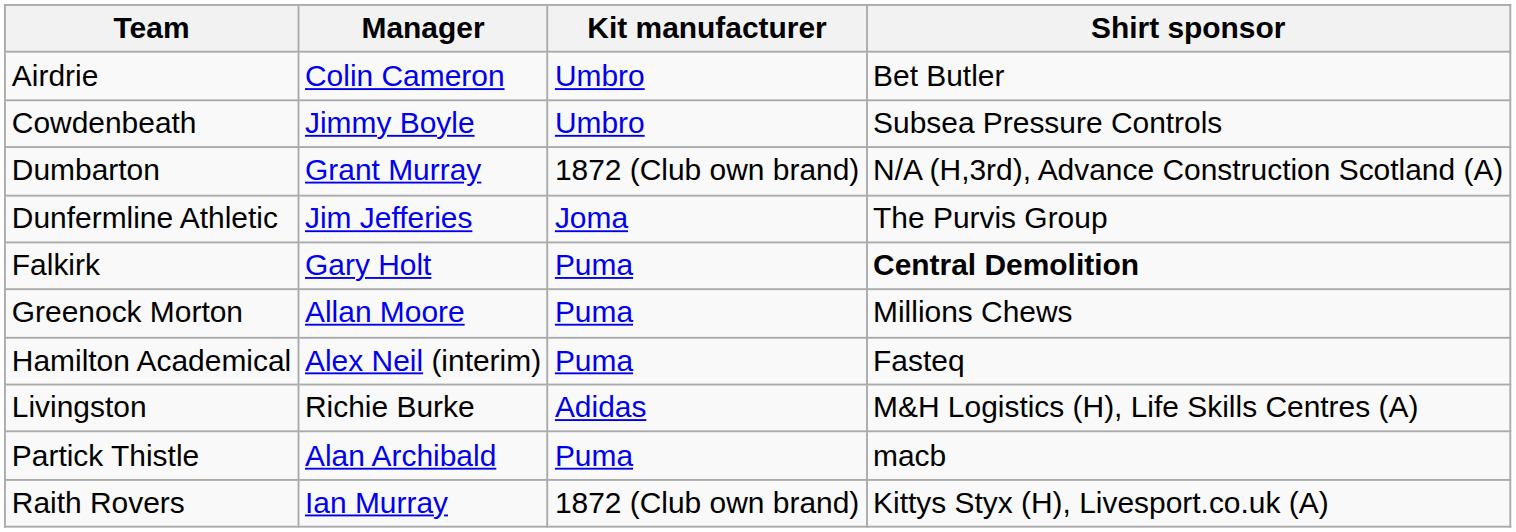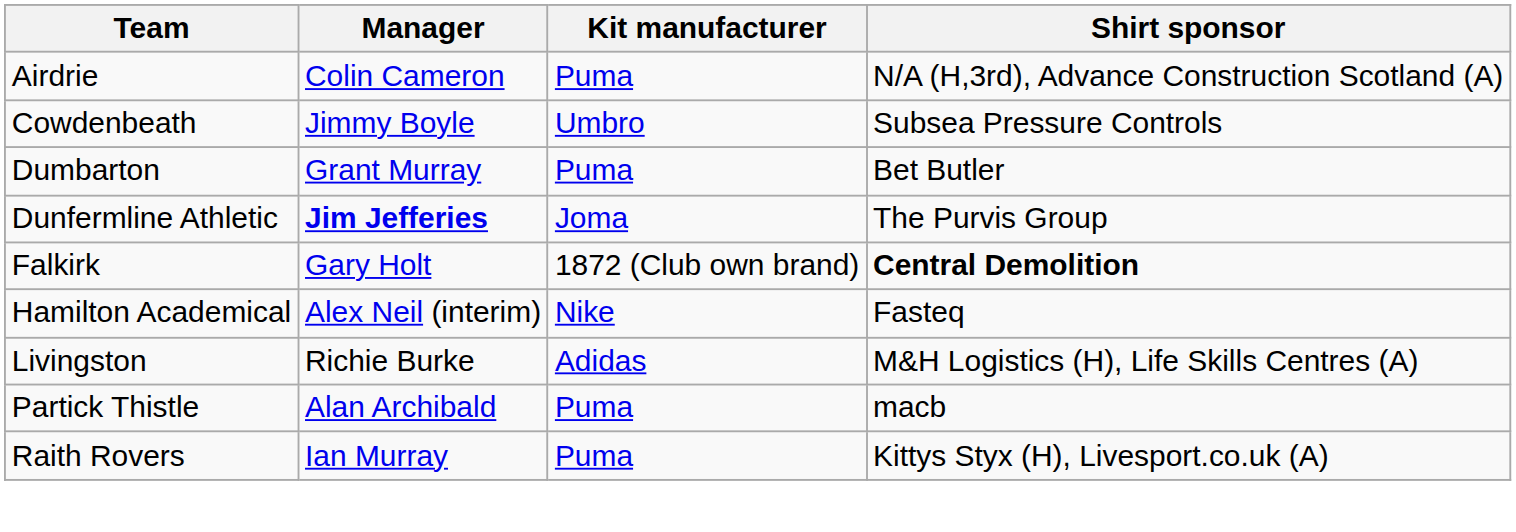Airdrie | Kit manufacturer: Umbro -> Puma
Airdrie | Shirt sponsor: Bet Butler -> N/A (H,3rd), Advance Construction Scotland (A)
Dumbarton | Kit manufacturer: 1872 (Club own brand) -> Puma
Dumbarton | Shirt sponsor: N/A (H,3rd), Advance Construction Scotland (A) -> Bet Butler
Dunfermline Athletic | Manager: normal -> bold
Falkirk | Kit manufacturer: Puma -> 1872 (Club own brand)
- row: Greenock Morton | Allan Moore | Puma | Millions Chews
Hamilton Academical | Kit manufacturer: Puma -> Nike
Raith Rovers | Kit manufacturer: 1872 (Club own brand) -> Puma
